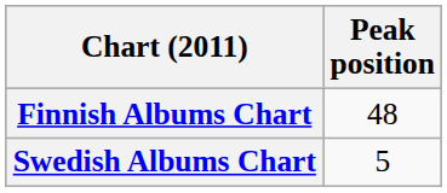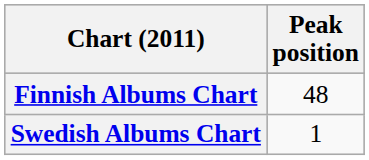Swedish Albums Chart | Peak position: 5 -> 1
